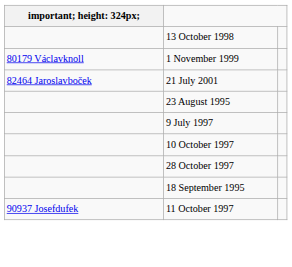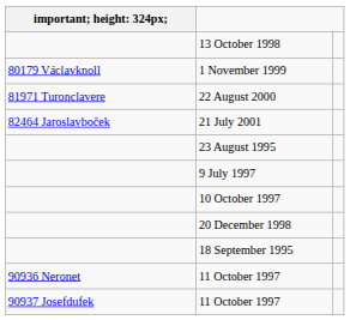+ row: 81971 Turonclavere | 22 August 2000
- row: 28 October 1997
+ row: 20 December 1998
+ row: 90936 Neronet | 11 October 1997
